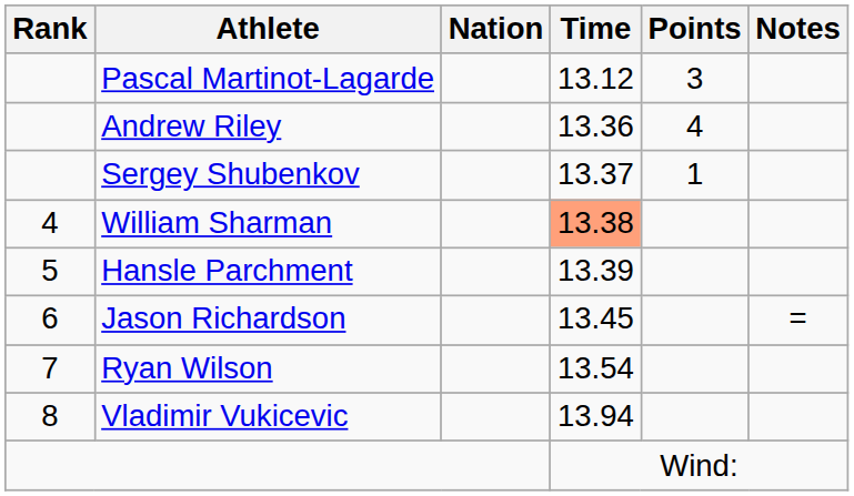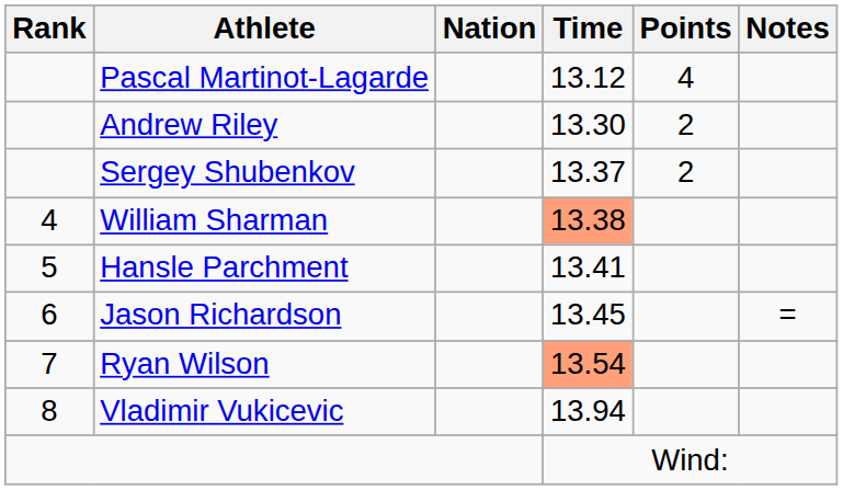Pascal Martinot-Lagarde | Points: 3 -> 4
Andrew Riley | Time: 13.36 -> 13.30
Andrew Riley | Points: 4 -> 2
Sergey Shubenkov | Points: 1 -> 2
Hansle Parchment | Time: 13.39 -> 13.41
Ryan Wilson | Time: no background -> lightsalmon background
